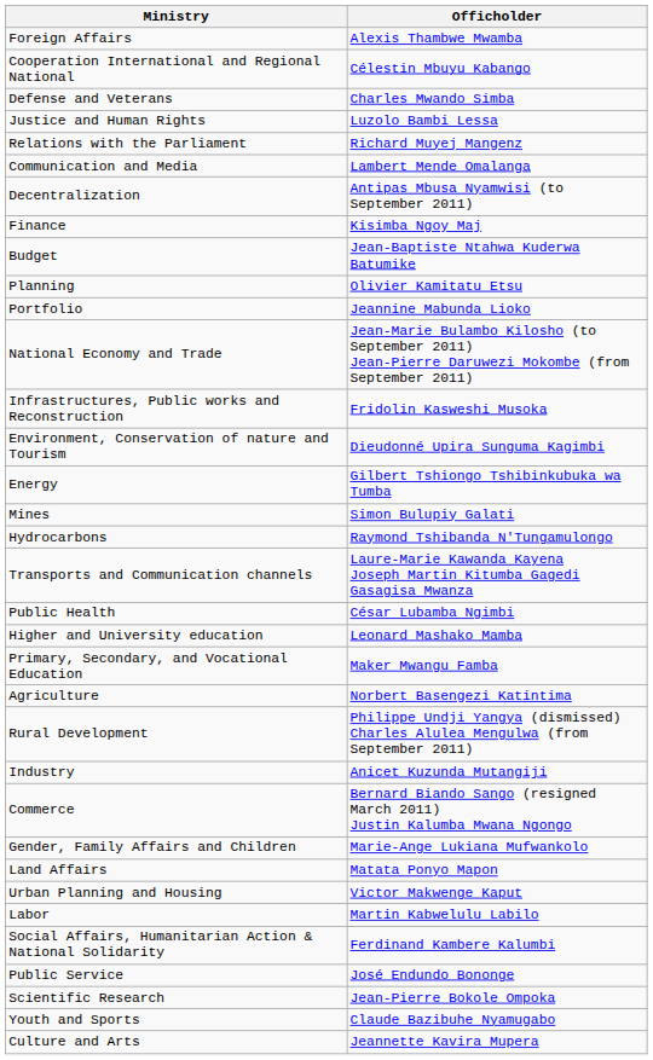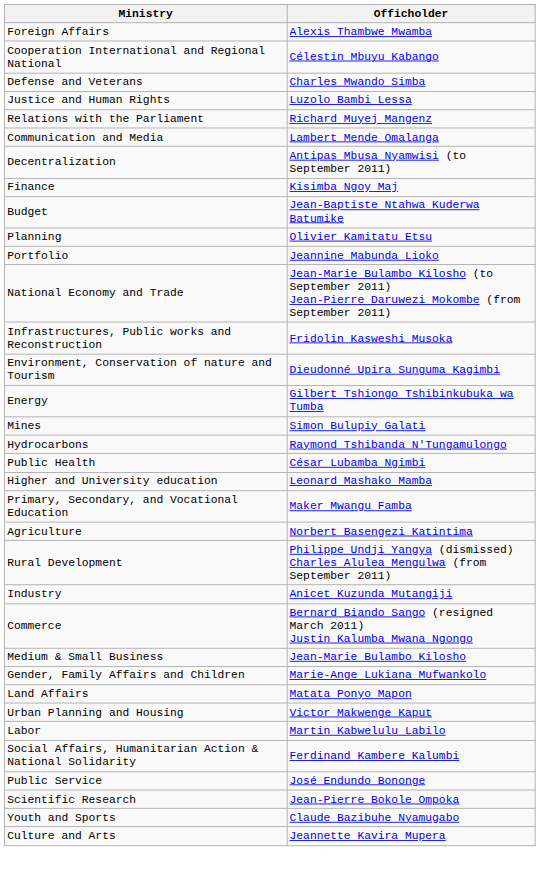- row: Transports and Communication channels | Laure-Marie Kawanda Kayena Joseph Martin Kitumba Gagedi Gasagisa Mwanza
+ row: Medium & Small Business | Jean-Marie Bulambo Kilosho
